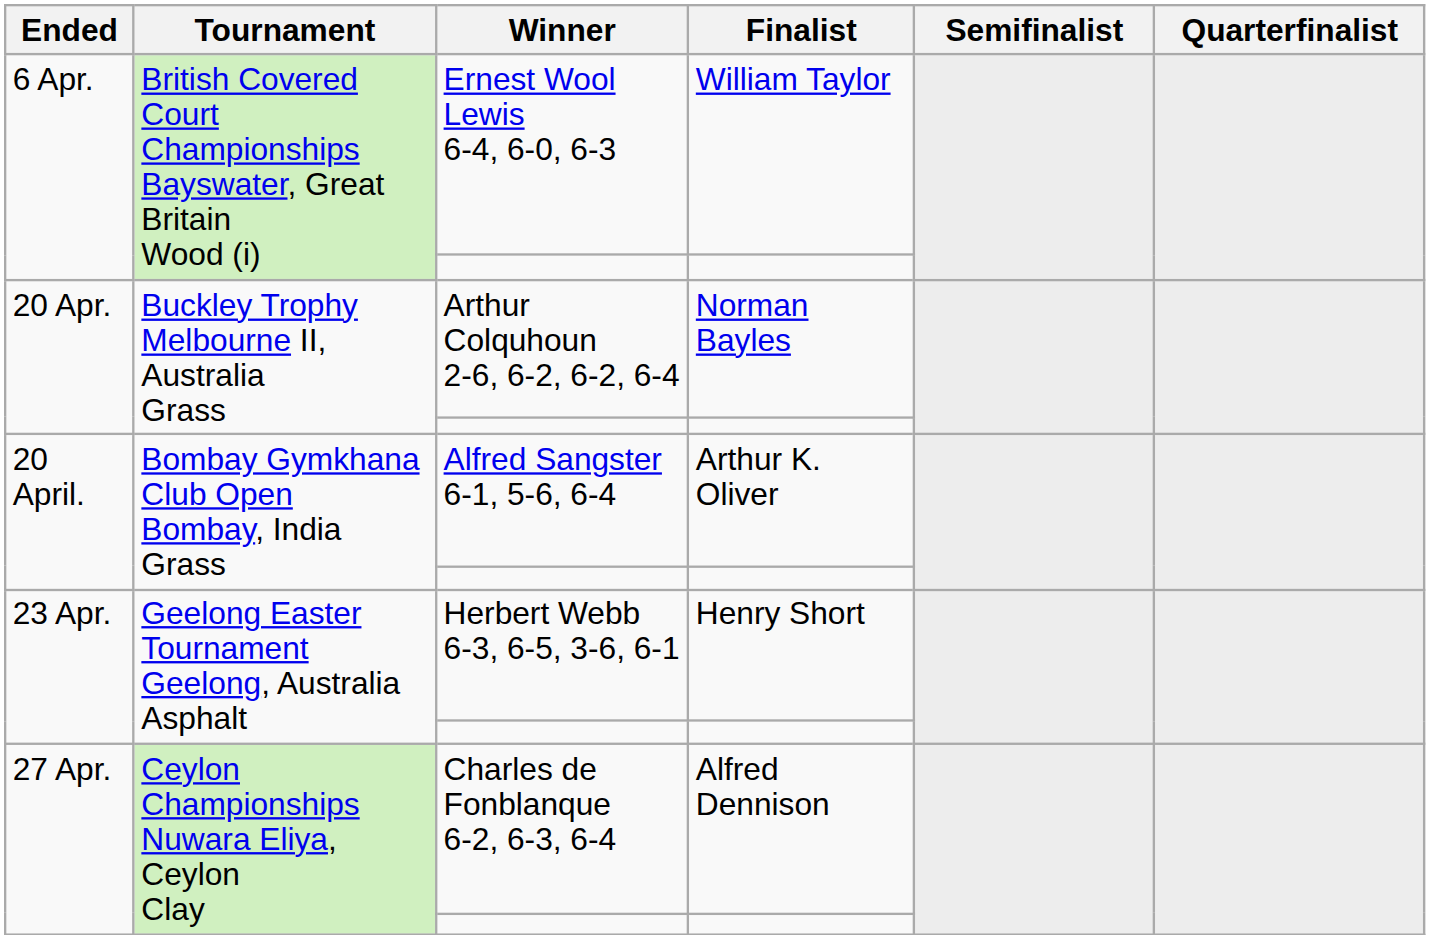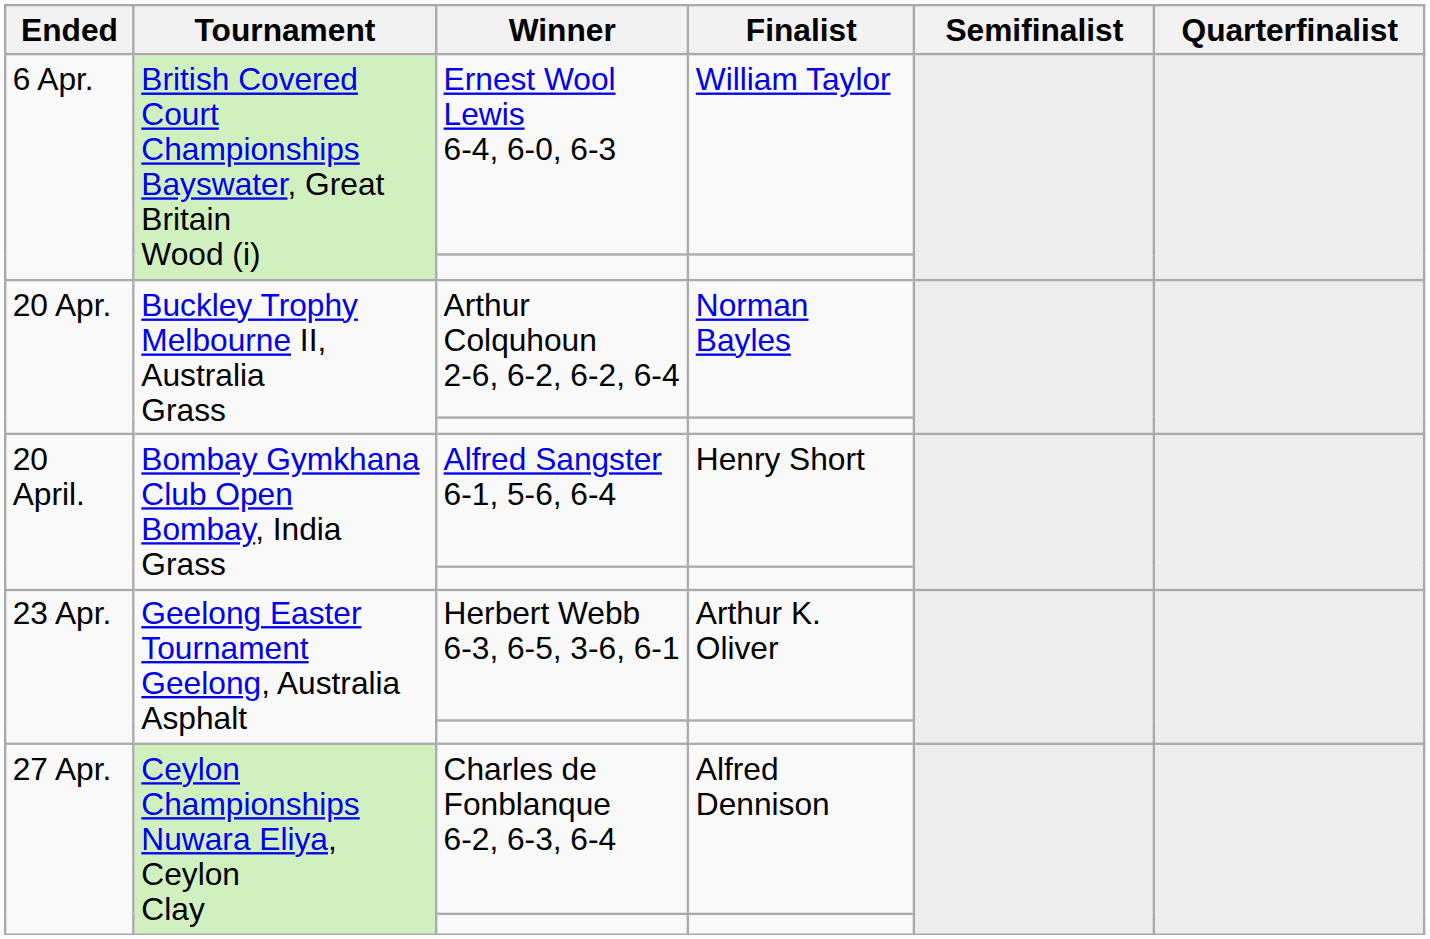Alfred Sangster 6-1, 5-6, 6-4 | Finalist: Arthur K. Oliver -> Henry Short
Herbert Webb 6-3, 6-5, 3-6, 6-1 | Finalist: Henry Short -> Arthur K. Oliver
